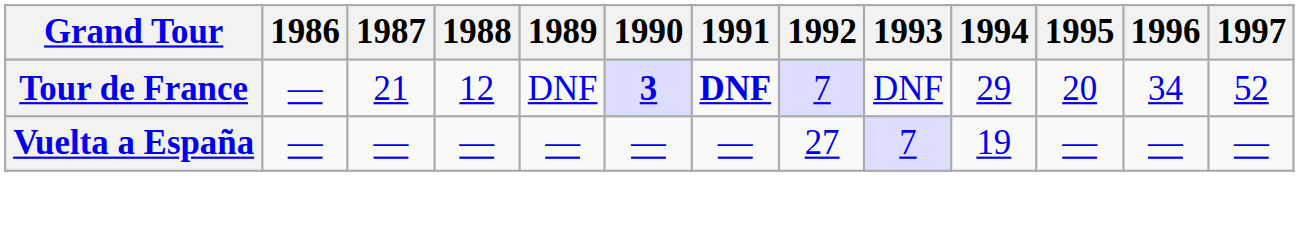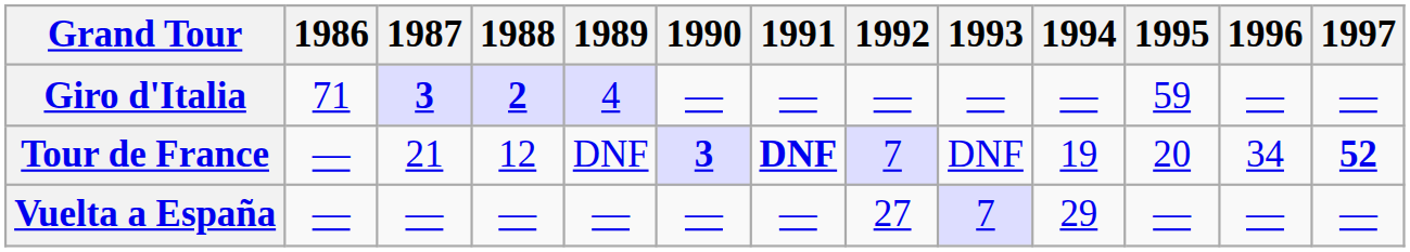+ row: Giro d'Italia | 71 | 3 | 2 | 4 | — | — | — | — | — | 59 | — | —
Tour de France | 1994: 29 -> 19
Tour de France | 1997: normal -> bold
Vuelta a España | 1994: 19 -> 29
